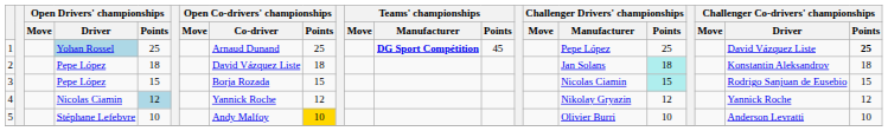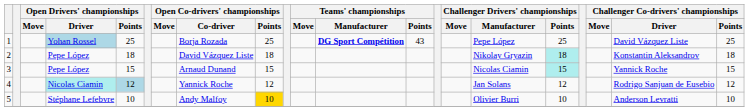1 | Open Co-drivers' championships / Co-driver: Arnaud Dunand -> Borja Rozada
1 | Teams' championships / Points: 45 -> 43
1 | Challenger Co-drivers' championships / Points: bold -> normal
2 | Challenger Drivers' championships / Manufacturer: Jan Solans -> Nikolay Gryazin
3 | Open Co-drivers' championships / Co-driver: Borja Rozada -> Arnaud Dunand
3 | Challenger Co-drivers' championships / Driver: Rodrigo Sanjuan de Eusebio -> Yannick Roche
4 | Open Drivers' championships / Driver: no background -> paleturquoise background
4 | Challenger Drivers' championships / Manufacturer: Nikolay Gryazin -> Jan Solans
4 | Challenger Co-drivers' championships / Driver: Yannick Roche -> Rodrigo Sanjuan de Eusebio
